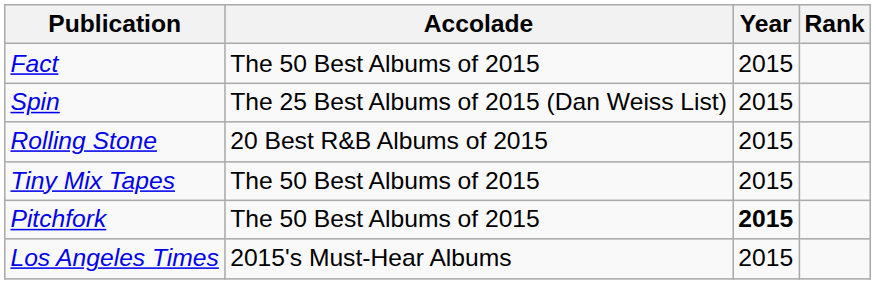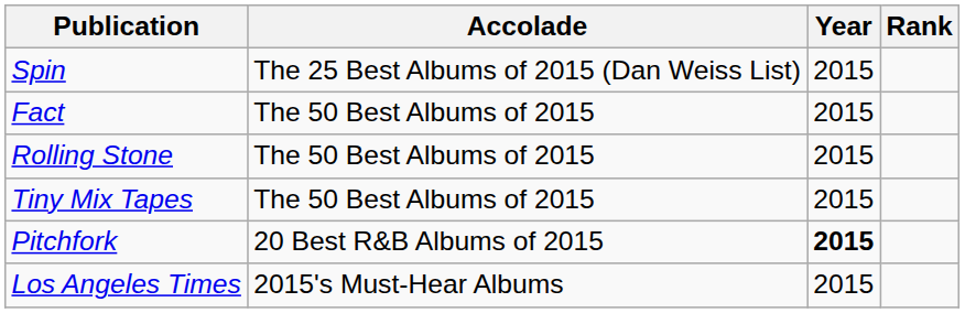rows swapped: Fact <-> Spin
Rolling Stone | Accolade: 20 Best R&B Albums of 2015 -> The 50 Best Albums of 2015
Pitchfork | Accolade: The 50 Best Albums of 2015 -> 20 Best R&B Albums of 2015
